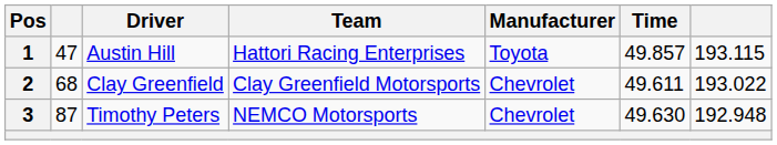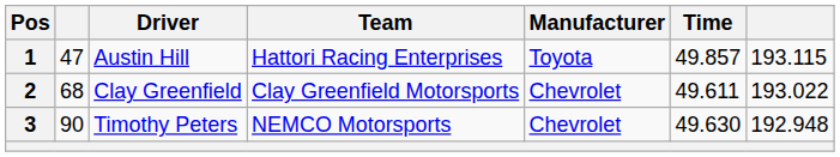3 | column 2: 87 -> 90
